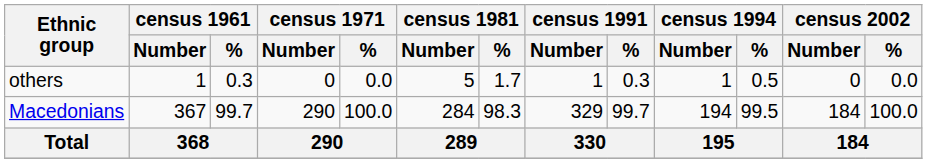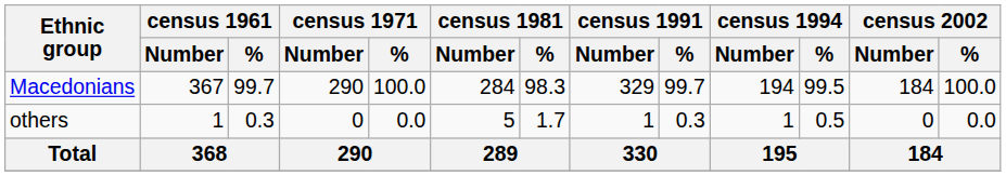rows swapped: Macedonians <-> others
